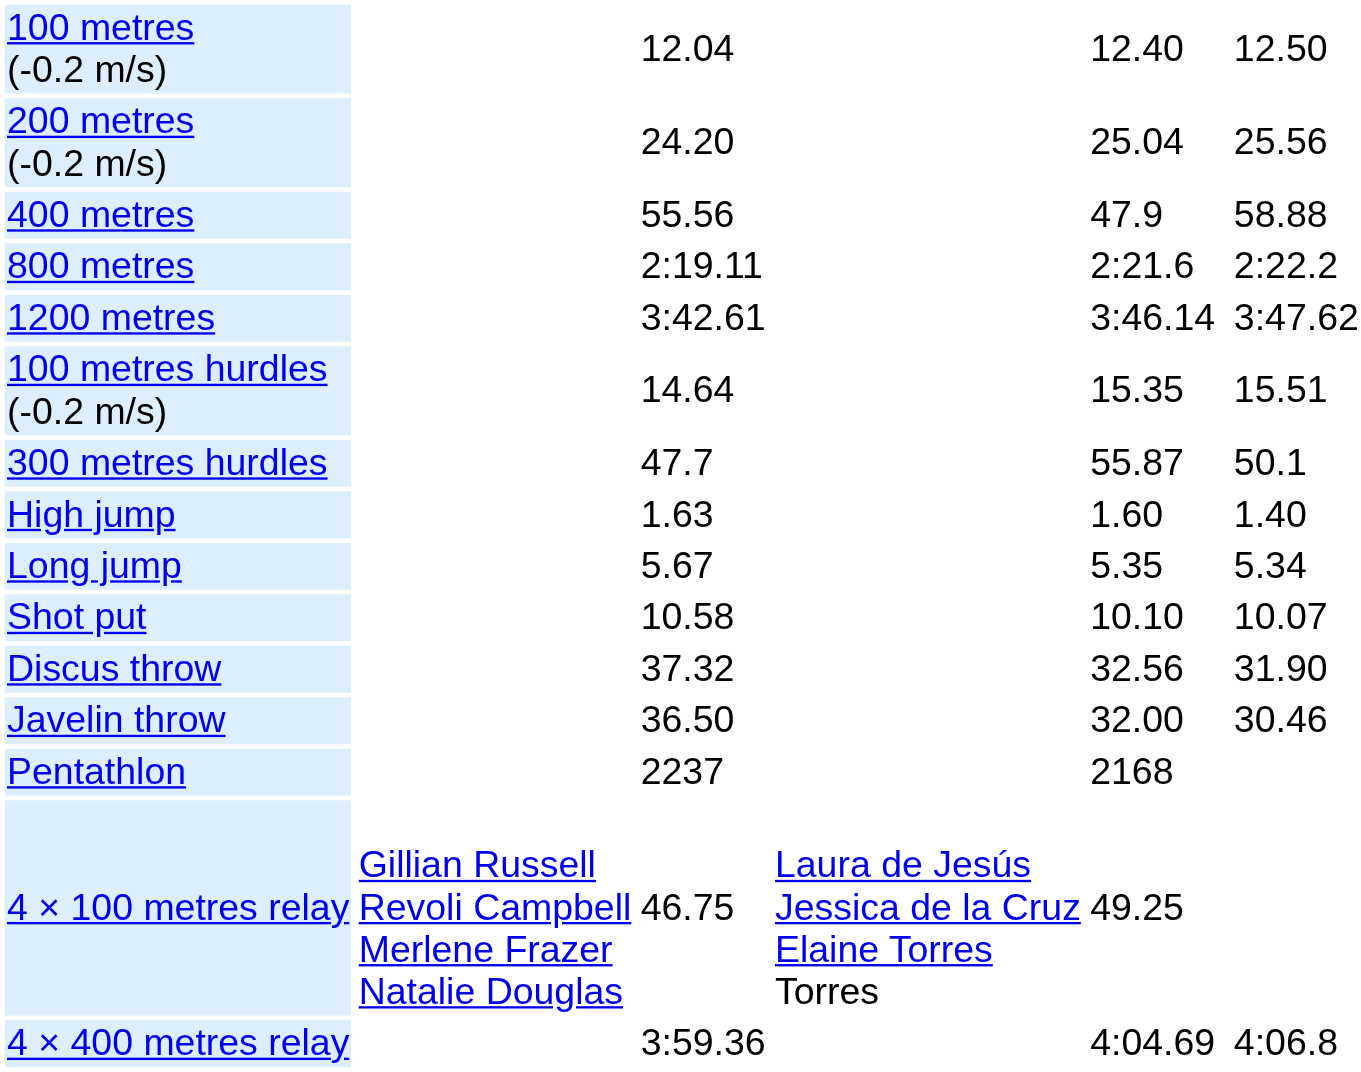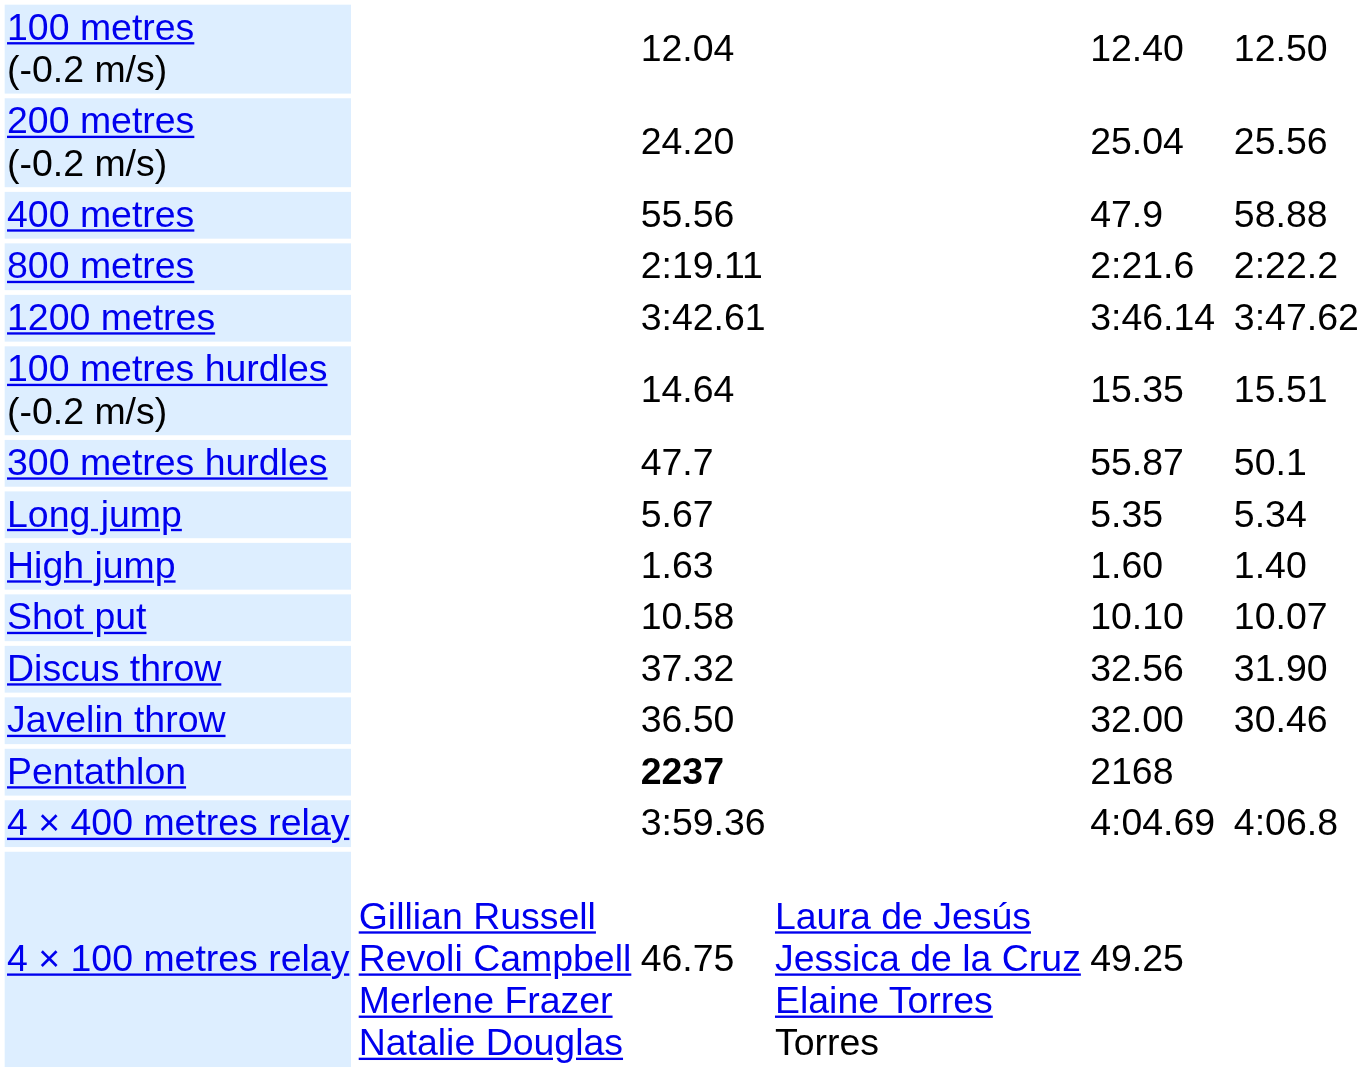rows swapped: High jump <-> Long jump
Pentathlon | column 3: normal -> bold
rows swapped: 4 × 100 metres relay <-> 4 × 400 metres relay
